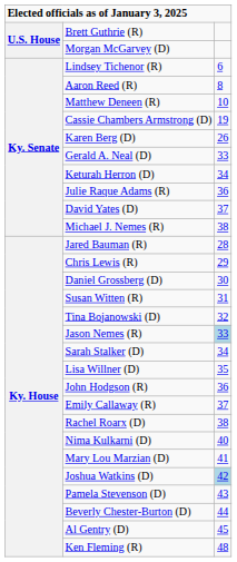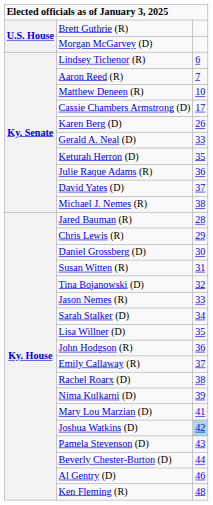Aaron Reed (R) | column 3: 8 -> 7
Cassie Chambers Armstrong (D) | column 3: 19 -> 17
Keturah Herron (D) | column 3: 34 -> 35
Jason Nemes (R) | column 3: lightblue background -> no background
Nima Kulkarni (D) | column 3: 40 -> 39
Al Gentry (D) | column 3: 45 -> 46
